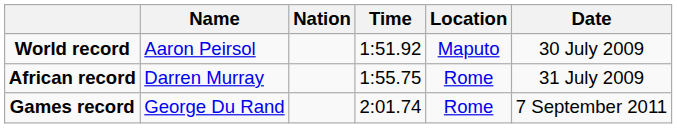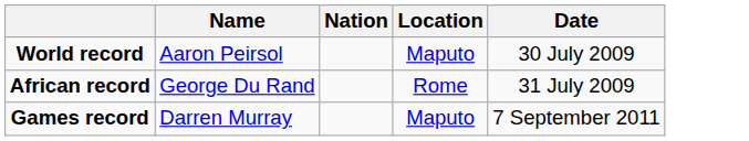- column: Time | 1:51.92 | 1:55.75 | 2:01.74
African record | Name: Darren Murray -> George Du Rand
Games record | Name: George Du Rand -> Darren Murray
Games record | Location: Rome -> Maputo
